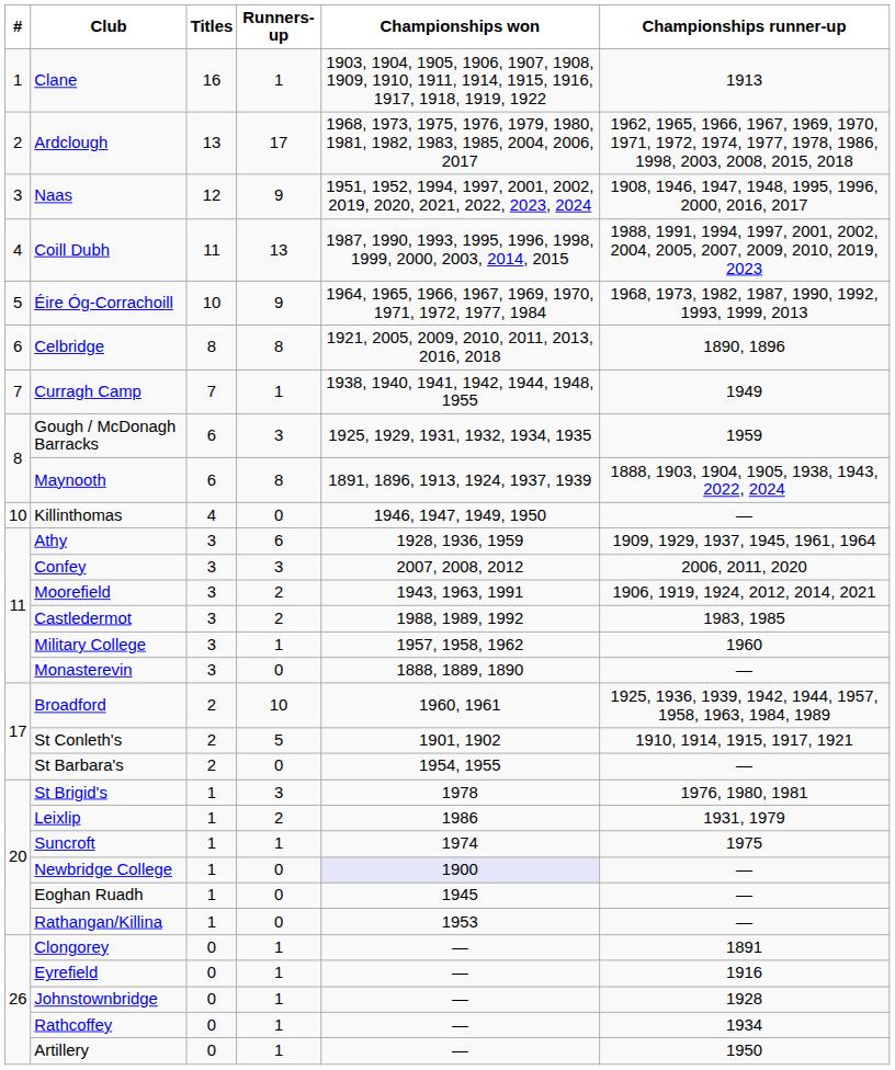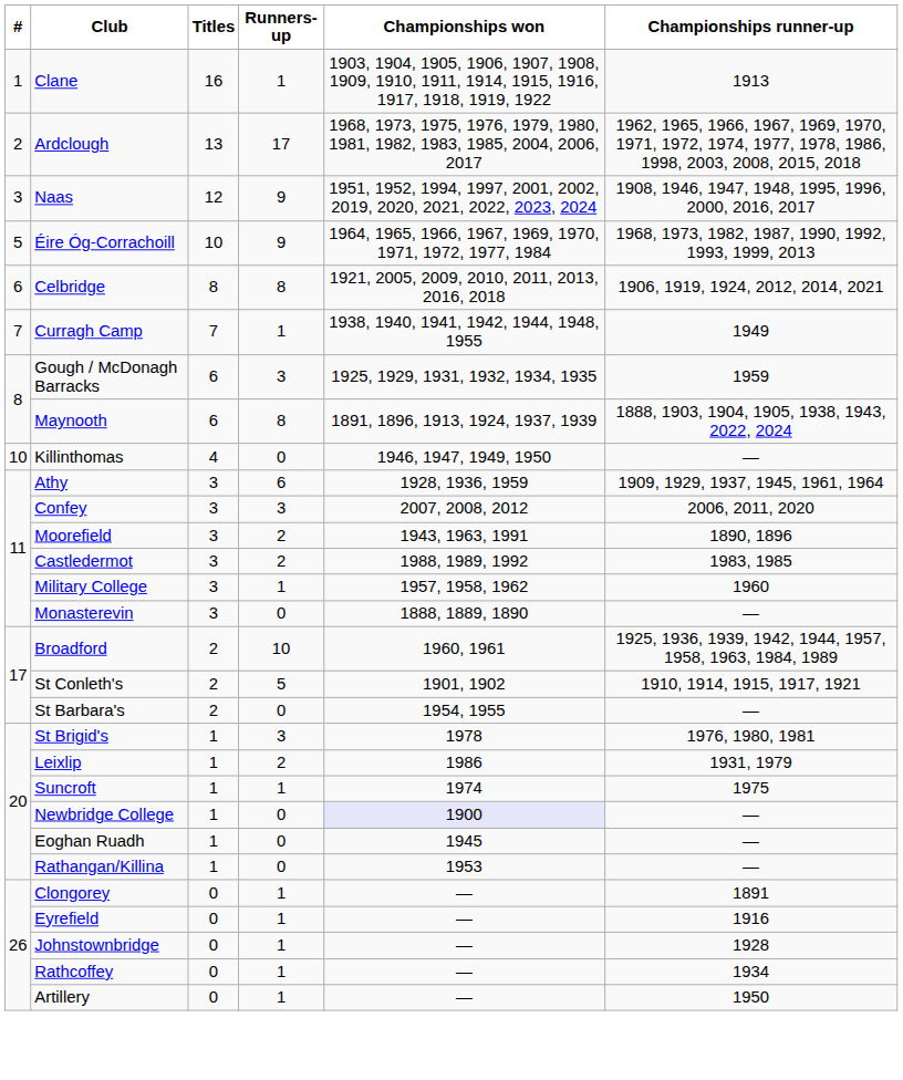- row: 4 | Coill Dubh | 11 | 13 | 1987, 1990, 1993, 1995, 1996, 1998, 1999, 2000, 2003, 2014, 2015 | 1988, 1991, 1994, 1997, 2001, 2002, 2004, 2005, 2007, 2009, 2010, 2019, 2023
Celbridge | Championships runner-up: 1890, 1896 -> 1906, 1919, 1924, 2012, 2014, 2021
Moorefield | Championships runner-up: 1906, 1919, 1924, 2012, 2014, 2021 -> 1890, 1896
